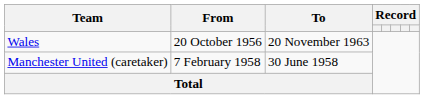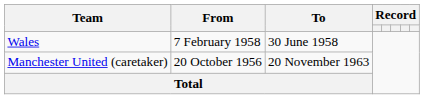Wales | From: 20 October 1956 -> 7 February 1958
Wales | To: 20 November 1963 -> 30 June 1958
Manchester United (caretaker) | From: 7 February 1958 -> 20 October 1956
Manchester United (caretaker) | To: 30 June 1958 -> 20 November 1963
